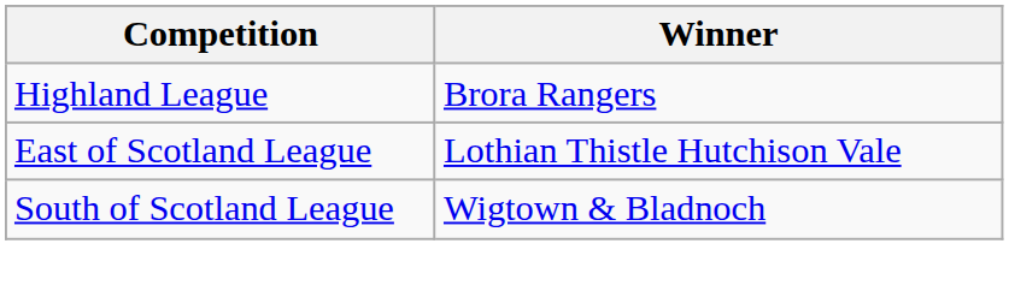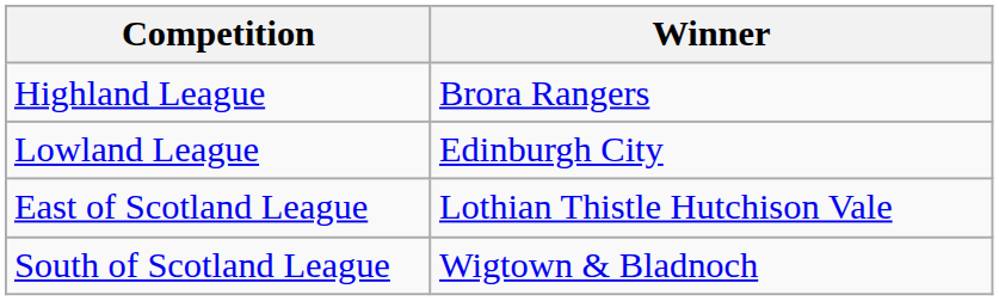+ row: Lowland League | Edinburgh City
